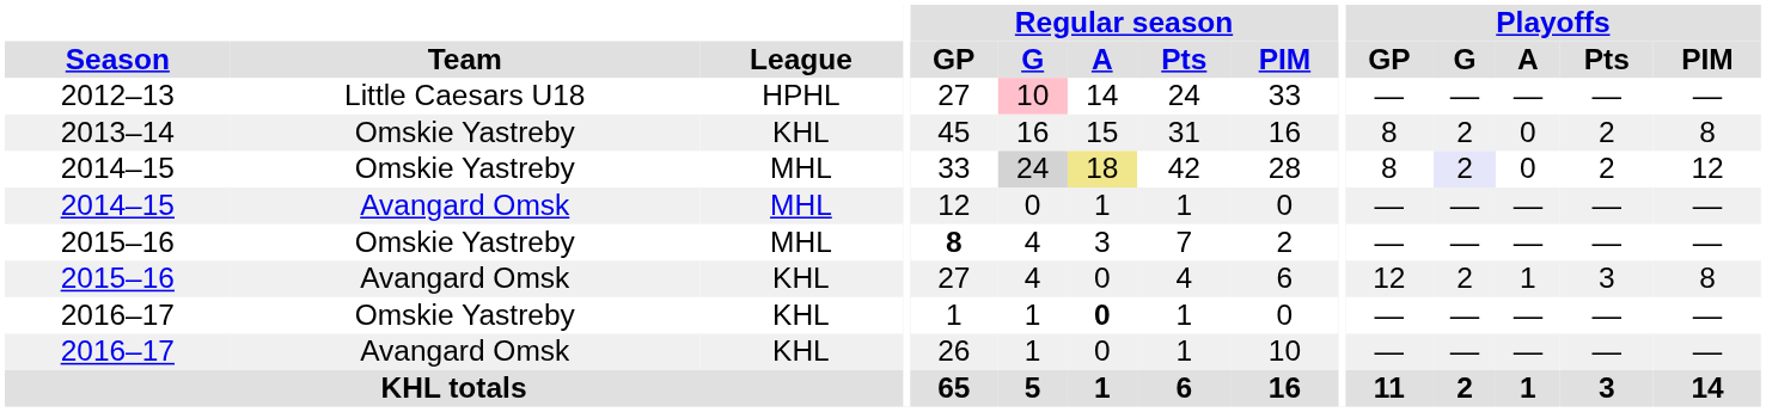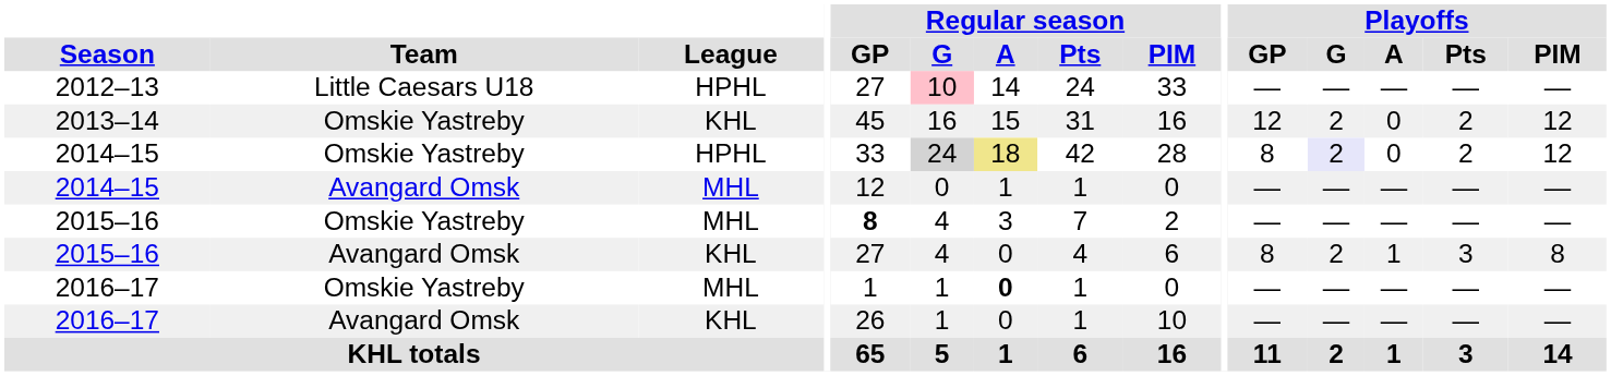2013–14 | Playoffs / GP: 8 -> 12
2013–14 | Playoffs / PIM: 8 -> 12
2014–15 / Omskie Yastreby | League: MHL -> HPHL
2015–16 / Avangard Omsk | Playoffs / GP: 12 -> 8
2016–17 / Omskie Yastreby | League: KHL -> MHL
